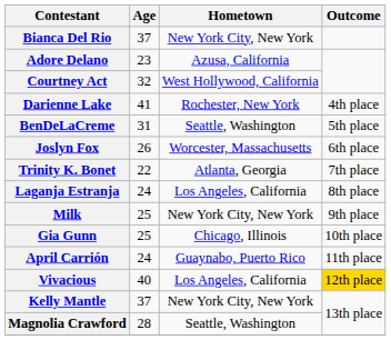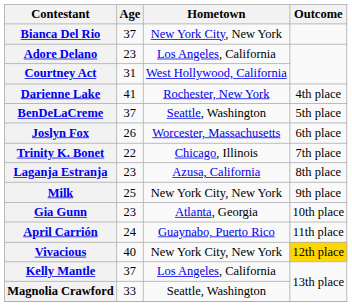Adore Delano | Hometown: Azusa, California -> Los Angeles, California
Courtney Act | Age: 32 -> 31
BenDeLaCreme | Age: 31 -> 37
Trinity K. Bonet | Hometown: Atlanta, Georgia -> Chicago, Illinois
Laganja Estranja | Age: 24 -> 23
Laganja Estranja | Hometown: Los Angeles, California -> Azusa, California
Gia Gunn | Age: 25 -> 23
Gia Gunn | Hometown: Chicago, Illinois -> Atlanta, Georgia
Vivacious | Hometown: Los Angeles, California -> New York City, New York
Kelly Mantle | Hometown: New York City, New York -> Los Angeles, California
Magnolia Crawford | Age: 28 -> 33
